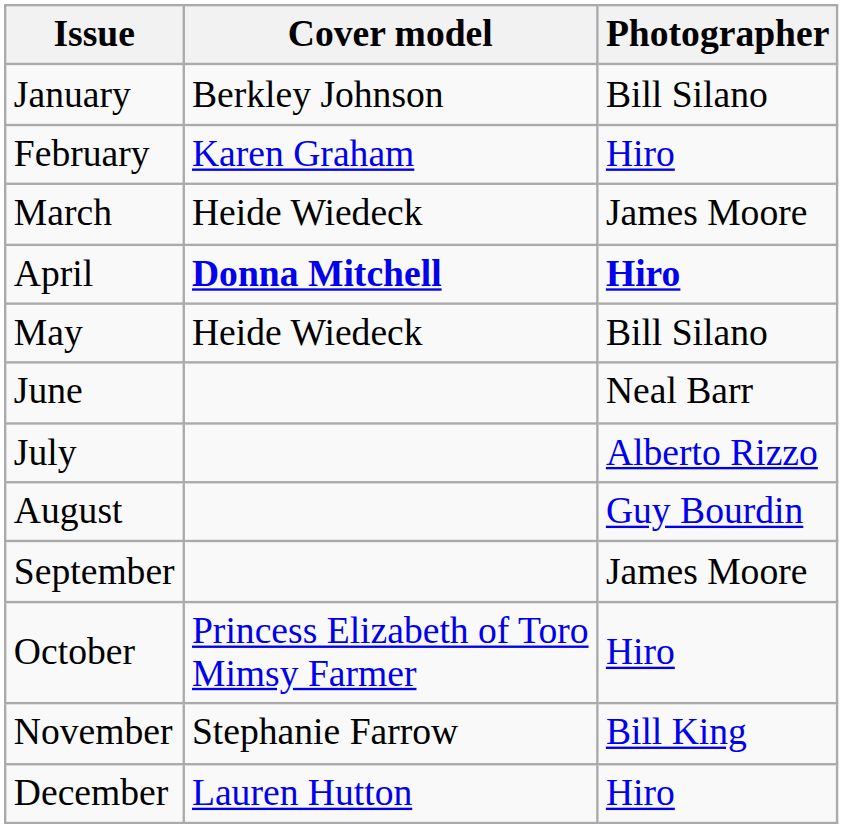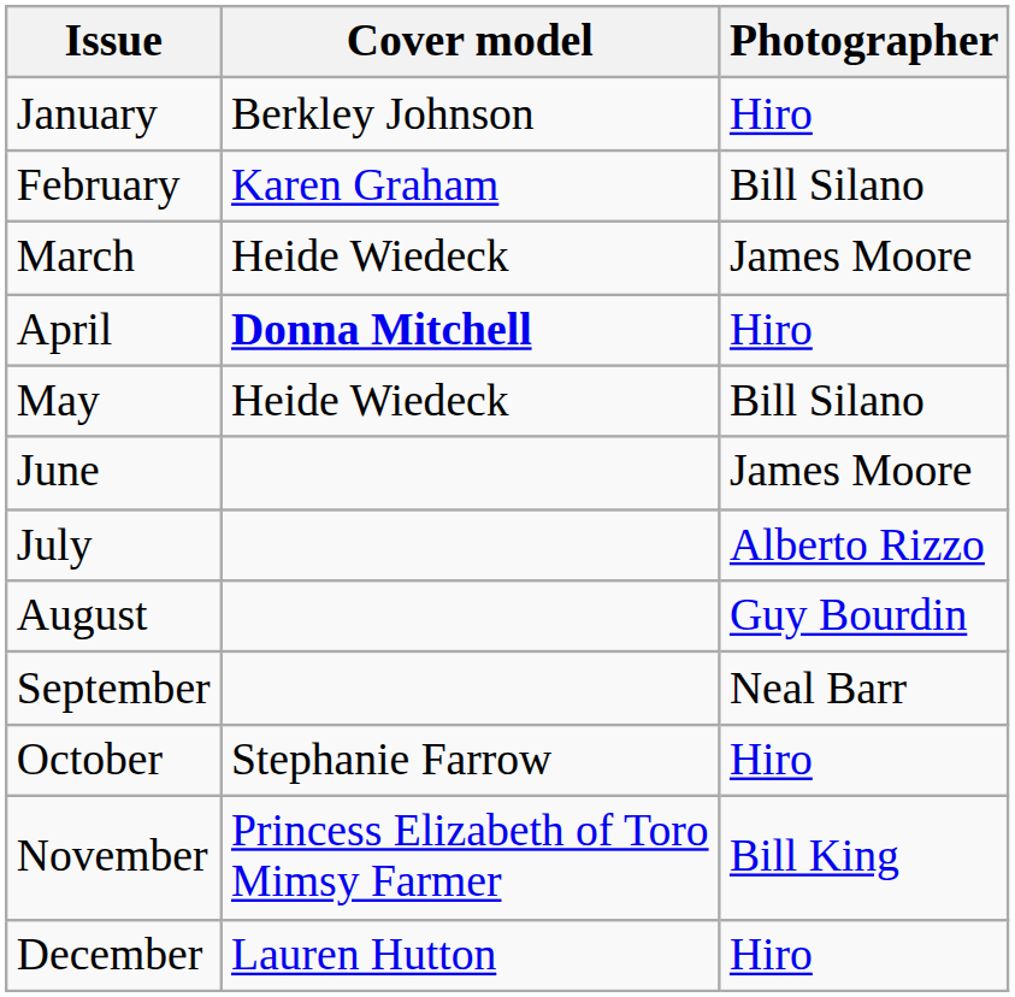January | Photographer: Bill Silano -> Hiro
February | Photographer: Hiro -> Bill Silano
April | Photographer: bold -> normal
June | Photographer: Neal Barr -> James Moore
September | Photographer: James Moore -> Neal Barr
October | Cover model: Princess Elizabeth of Toro Mimsy Farmer -> Stephanie Farrow
November | Cover model: Stephanie Farrow -> Princess Elizabeth of Toro Mimsy Farmer
